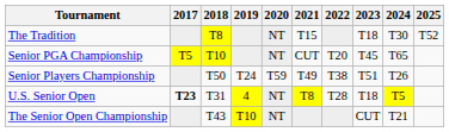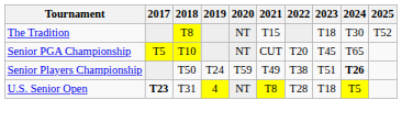Senior Players Championship | 2024: normal -> bold
- row: The Senior Open Championship | T43 | T10 | NT | CUT | T21
